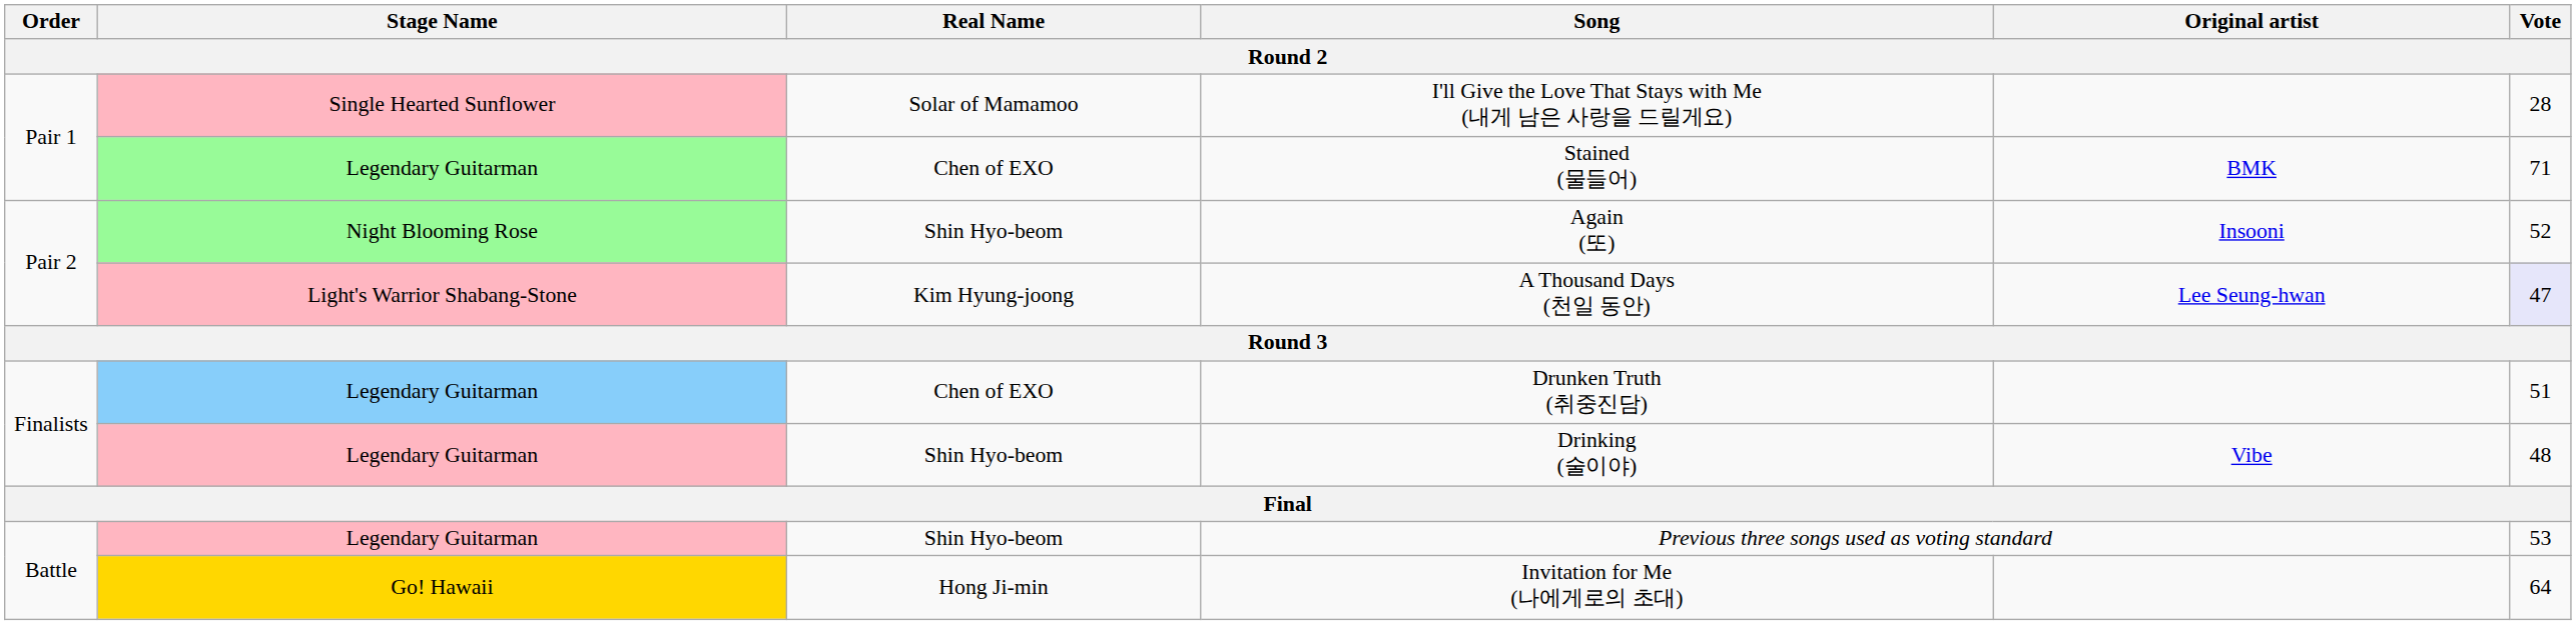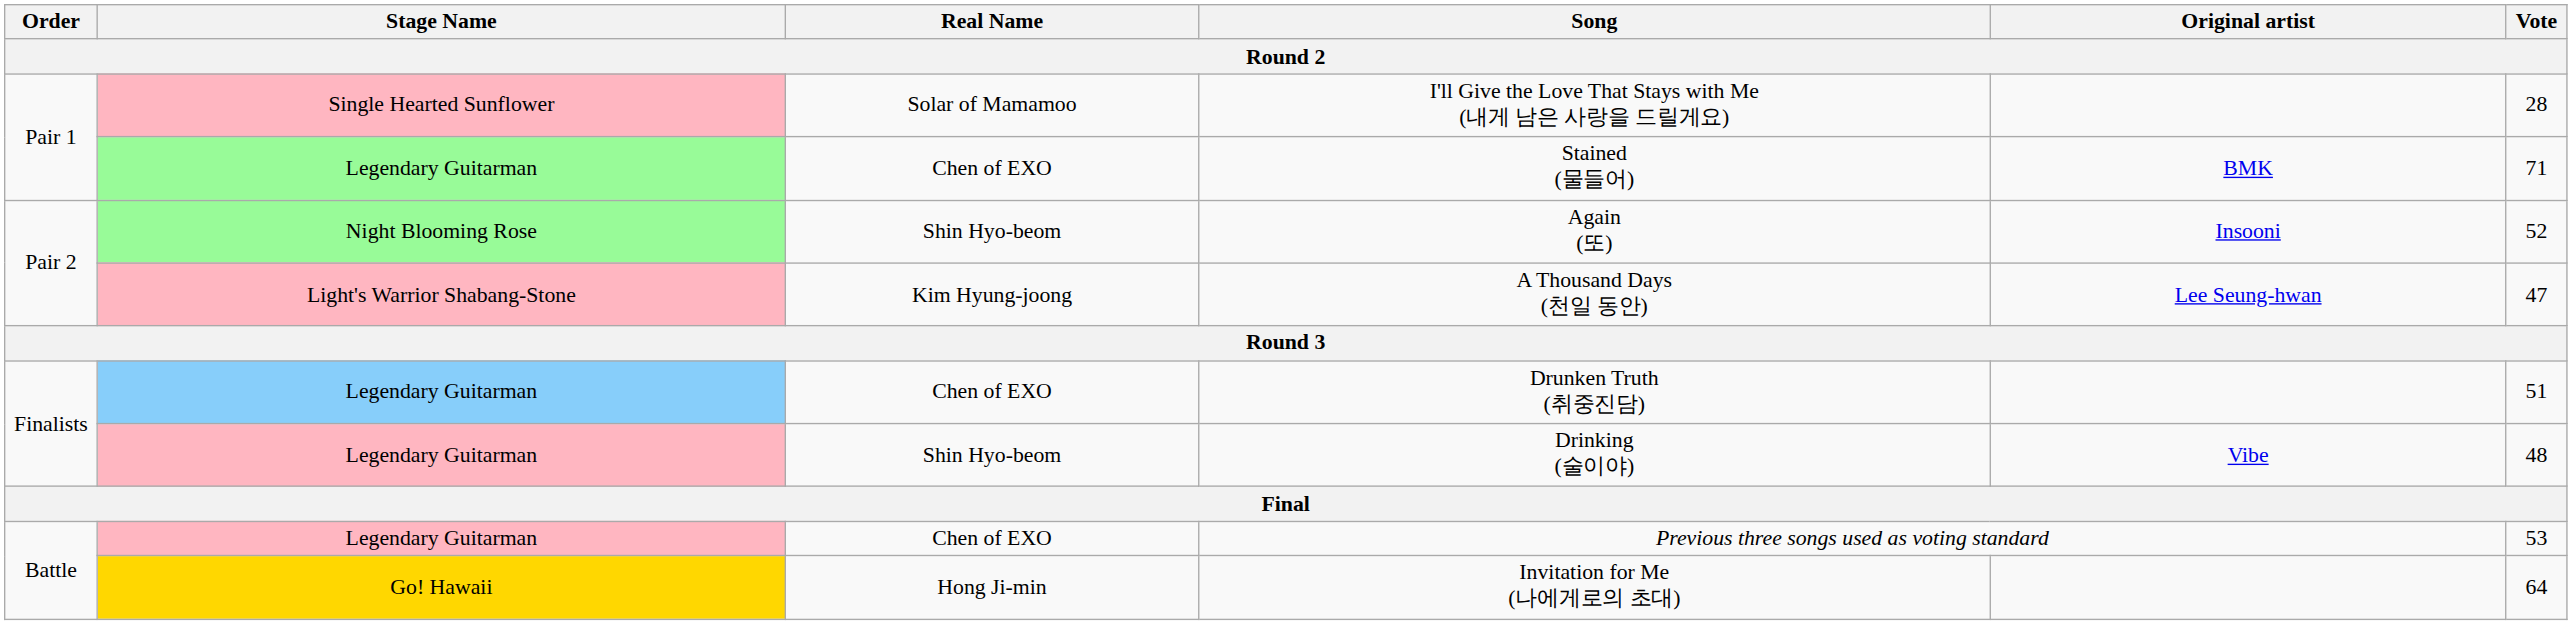A Thousand Days (천일 동안) | Vote: lavender background -> no background
Previous three songs used as voting standard | Real Name: Shin Hyo-beom -> Chen of EXO
